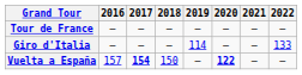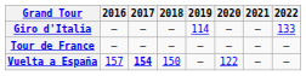rows swapped: Giro d'Italia <-> Tour de France
Vuelta a España | 2020: bold -> normal
